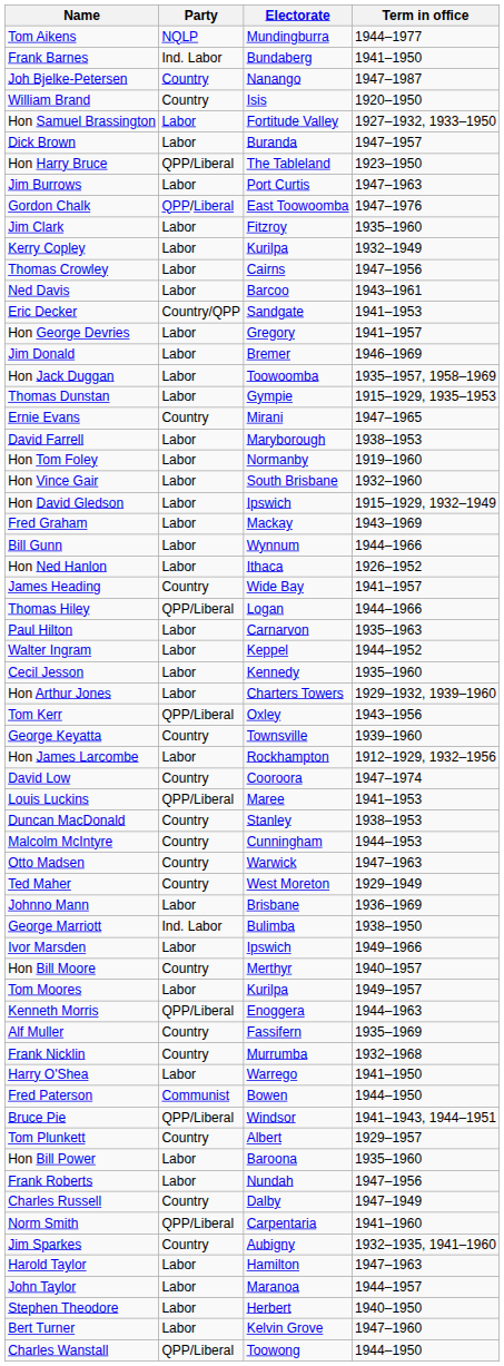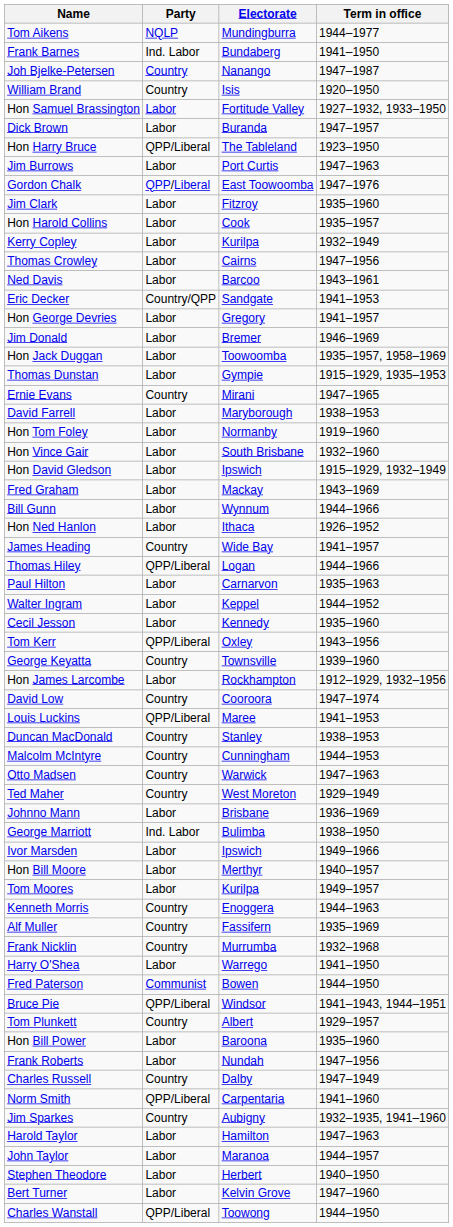+ row: Hon Harold Collins | Labor | Cook | 1935–1957
- row: Hon Arthur Jones | Labor | Charters Towers | 1929–1932, 1939–1960
Hon Bill Moore | Party: Country -> Labor
Kenneth Morris | Party: QPP/Liberal -> Country
